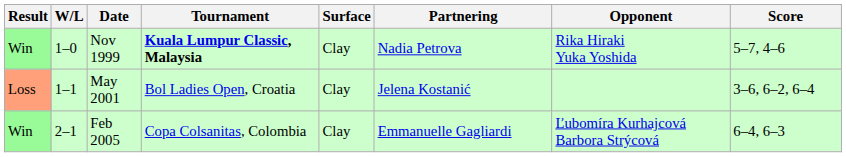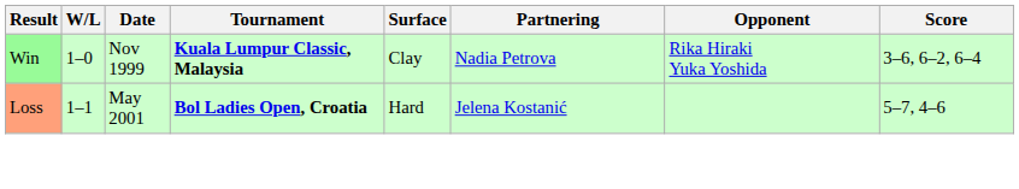Nov 1999 | Score: 5–7, 4–6 -> 3–6, 6–2, 6–4
May 2001 | Tournament: normal -> bold
May 2001 | Surface: Clay -> Hard
May 2001 | Score: 3–6, 6–2, 6–4 -> 5–7, 4–6
- row: Win | 2–1 | Feb 2005 | Copa Colsanitas, Colombia | Clay | Emmanuelle Gagliardi | Ľubomíra Kurhajcová Barbora Strýcová | 6–4, 6–3
